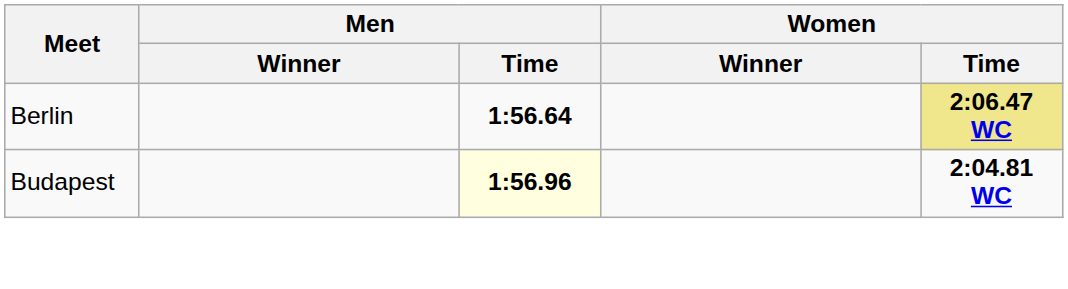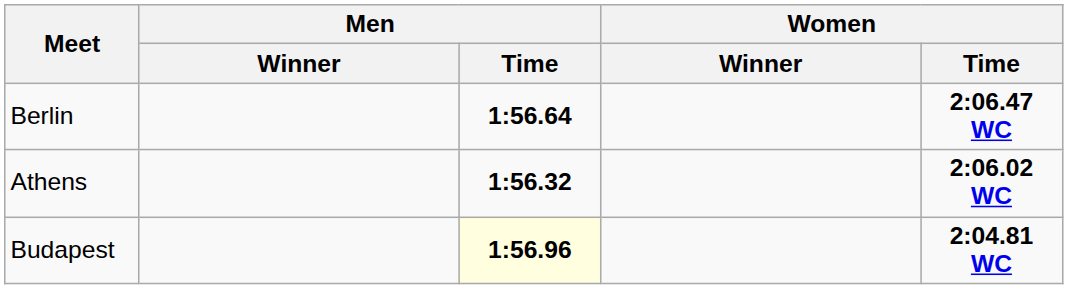Berlin | Women / Time: khaki background -> no background
+ row: Athens | 1:56.32 | 2:06.02 WC
